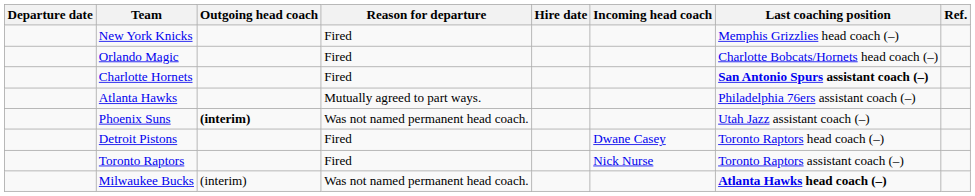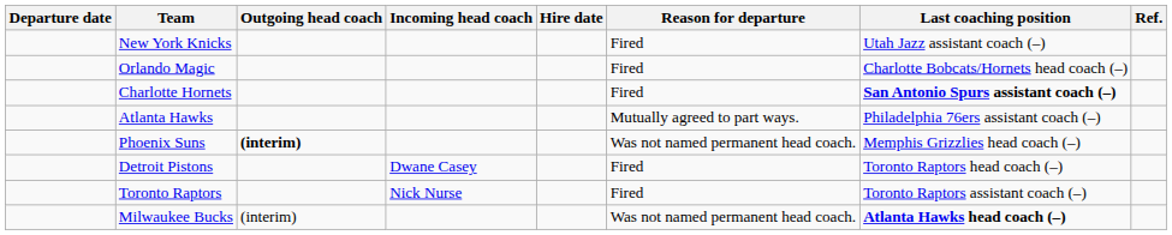columns swapped: Reason for departure <-> Incoming head coach
New York Knicks | Last coaching position: Memphis Grizzlies head coach (–) -> Utah Jazz assistant coach (–)
Phoenix Suns | Last coaching position: Utah Jazz assistant coach (–) -> Memphis Grizzlies head coach (–)
